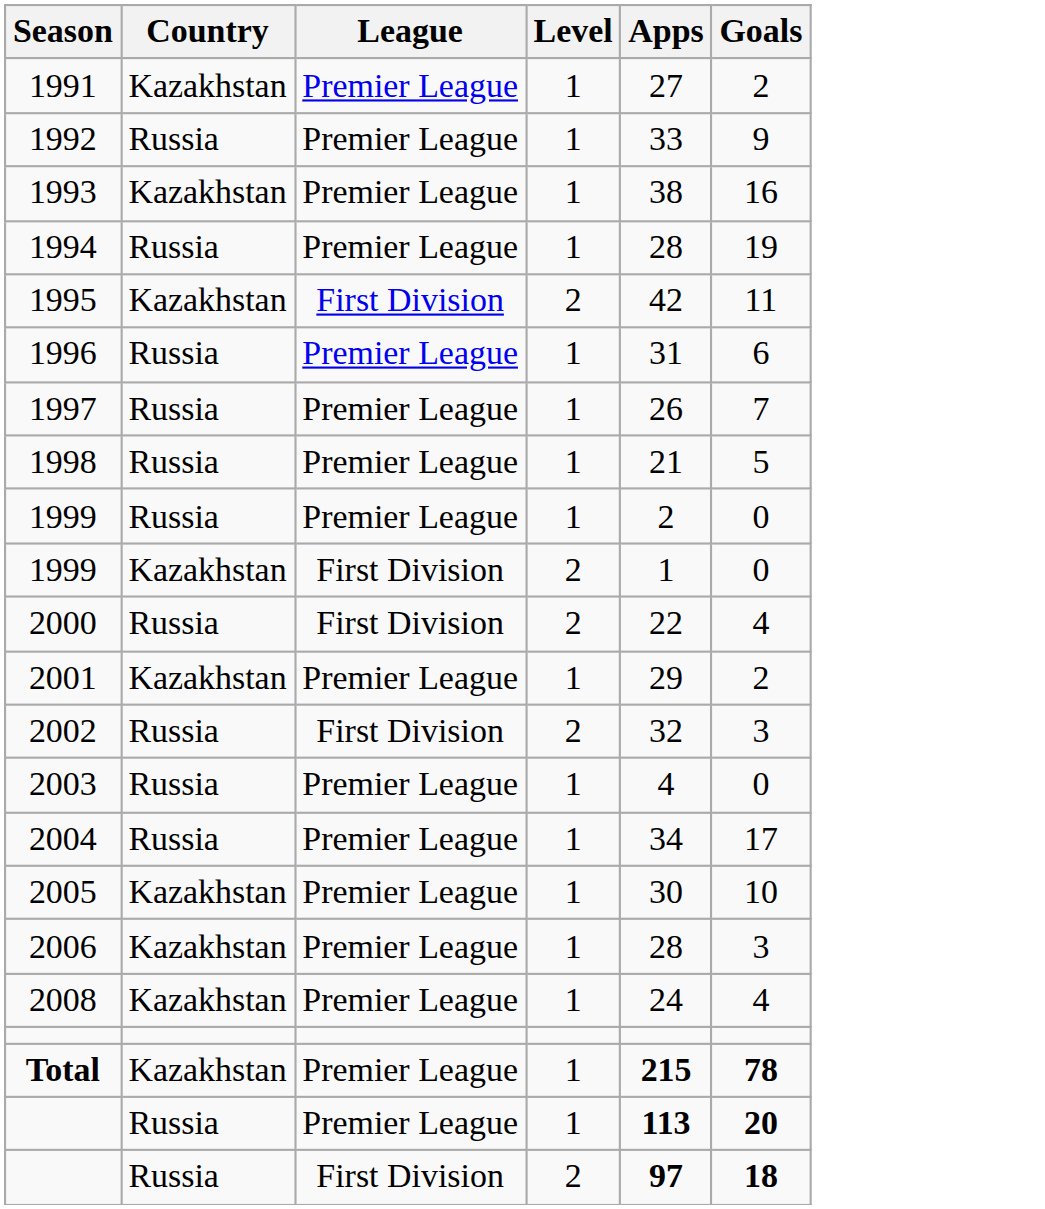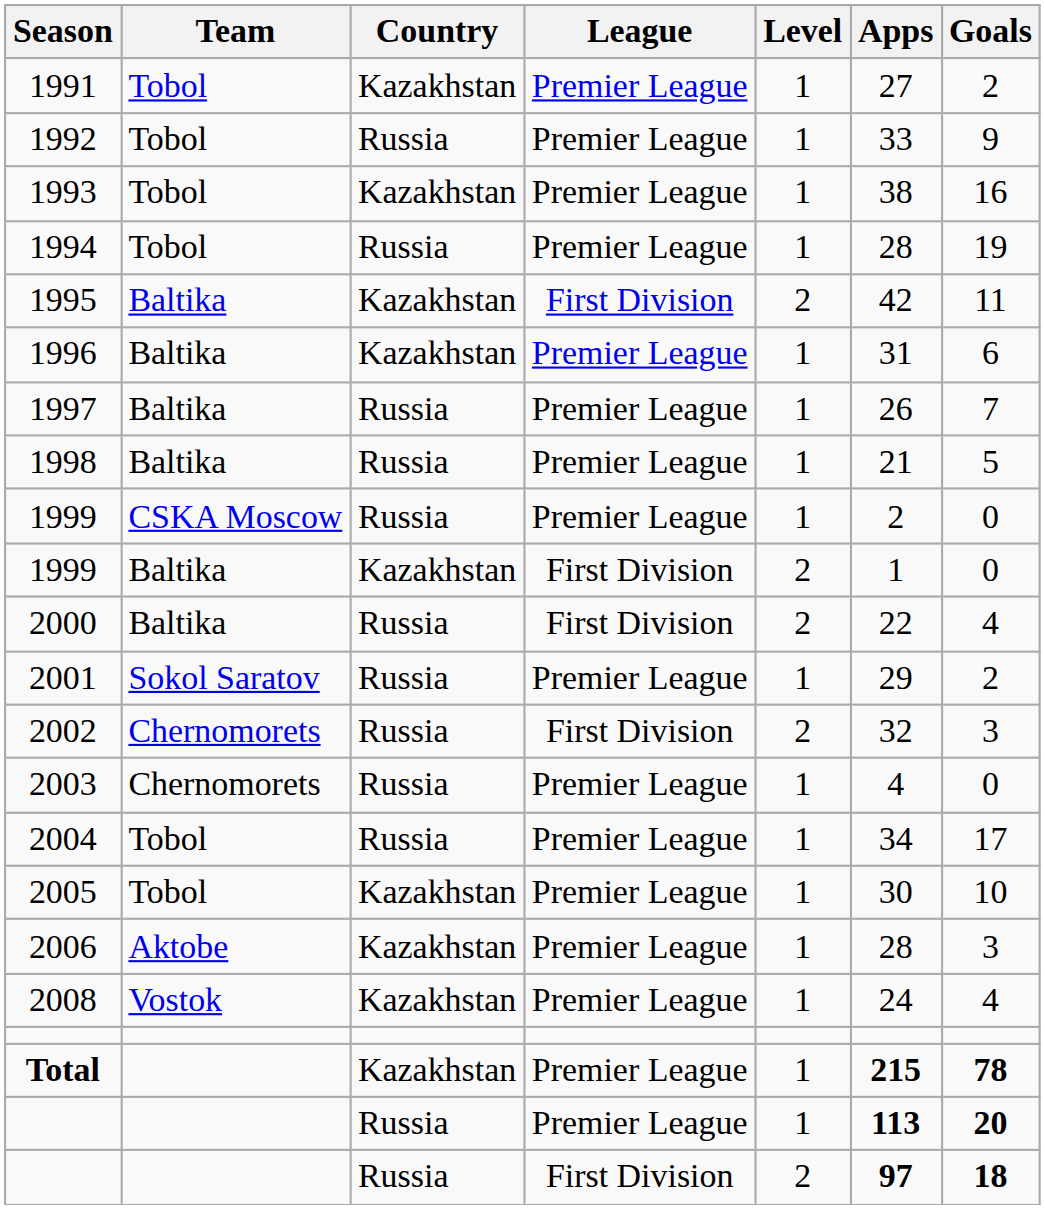+ column: Team | Tobol | Tobol | Tobol | Tobol | Baltika | Baltika | Baltika | Baltika | CSKA Moscow | Baltika | Baltika | Sokol Saratov | Chernomorets | Chernomorets | Tobol | Tobol | Aktobe | Vostok
1996 | Country: Russia -> Kazakhstan
2001 | Country: Kazakhstan -> Russia
